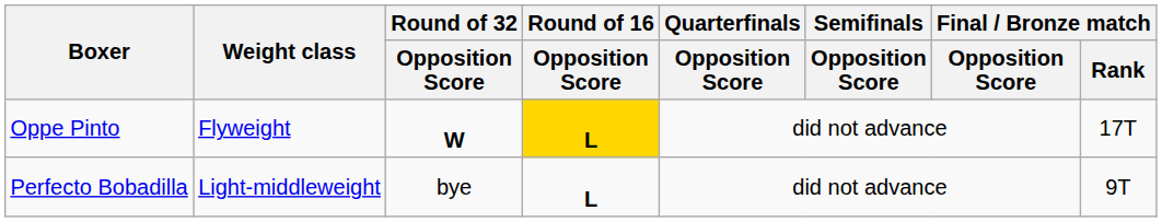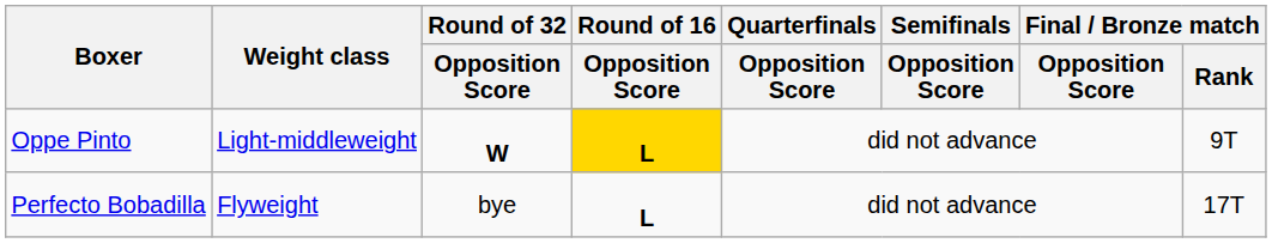Oppe Pinto | Weight class: Flyweight -> Light-middleweight
Oppe Pinto | Final / Bronze match / Rank: 17T -> 9T
Perfecto Bobadilla | Weight class: Light-middleweight -> Flyweight
Perfecto Bobadilla | Final / Bronze match / Rank: 9T -> 17T
